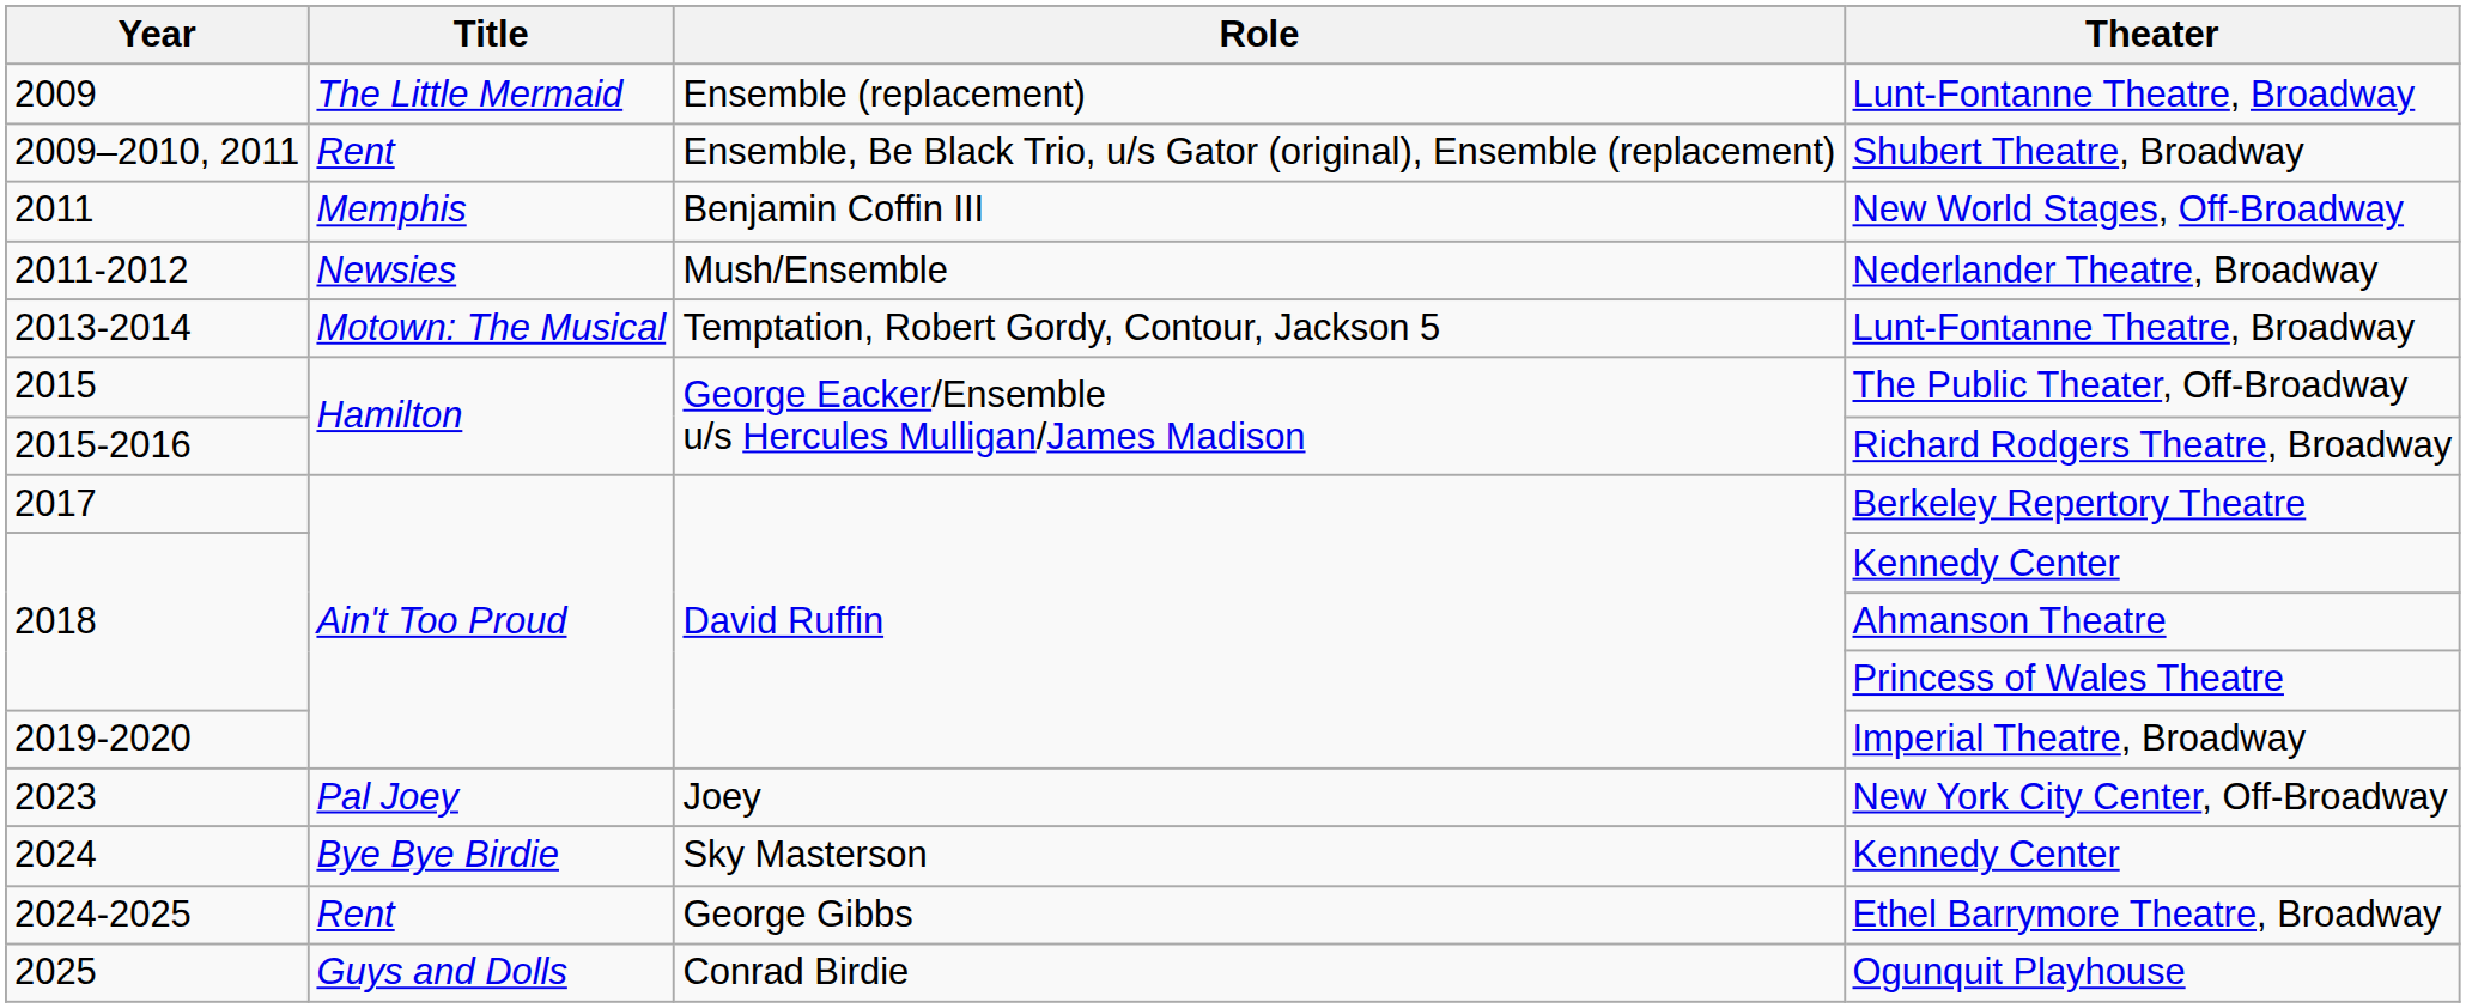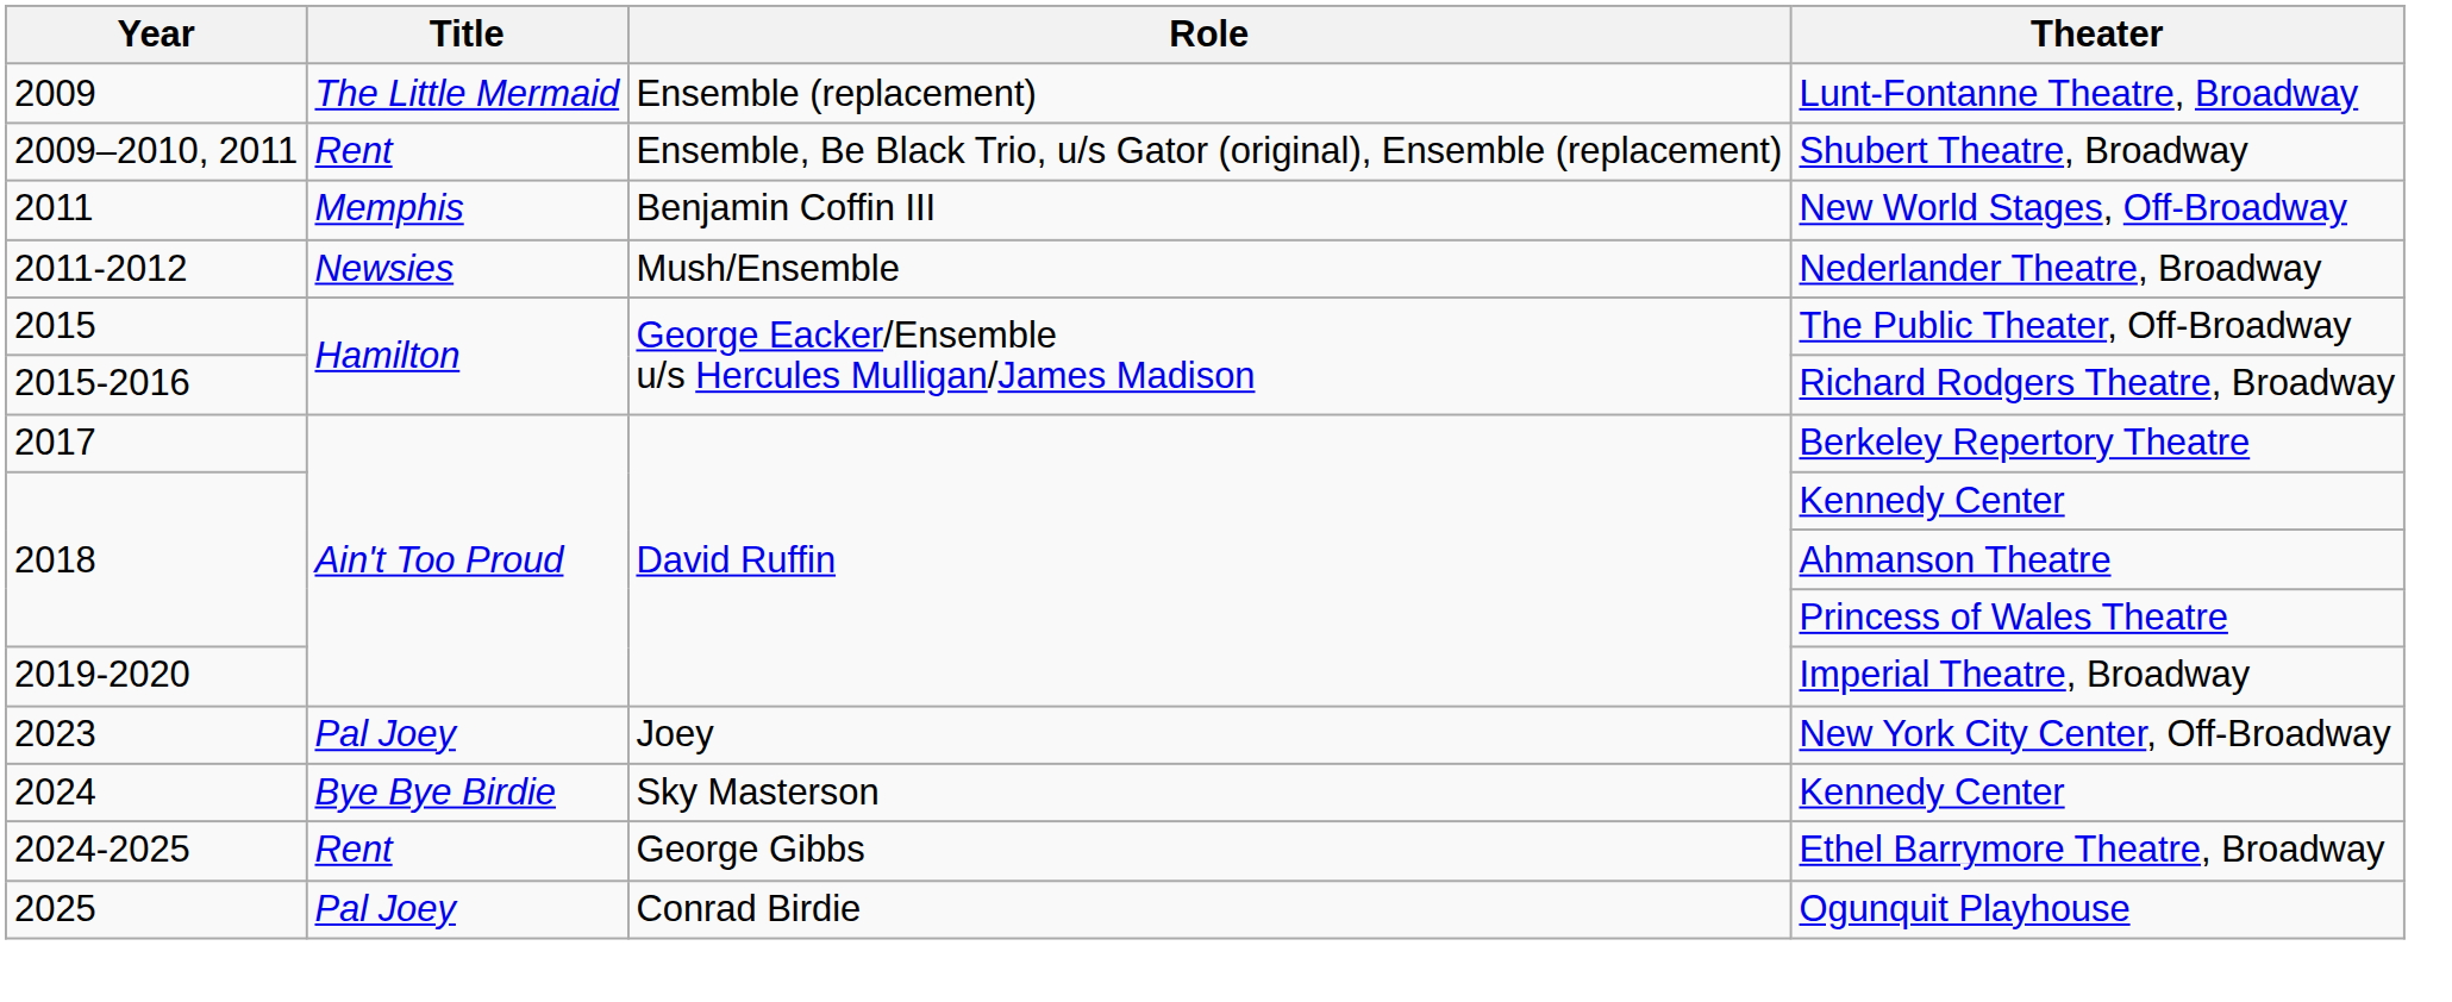- row: 2013-2014 | Motown: The Musical | Temptation, Robert Gordy, Contour, Jackson 5 | Lunt-Fontanne Theatre, Broadway
2025 | Title: Guys and Dolls -> Pal Joey
